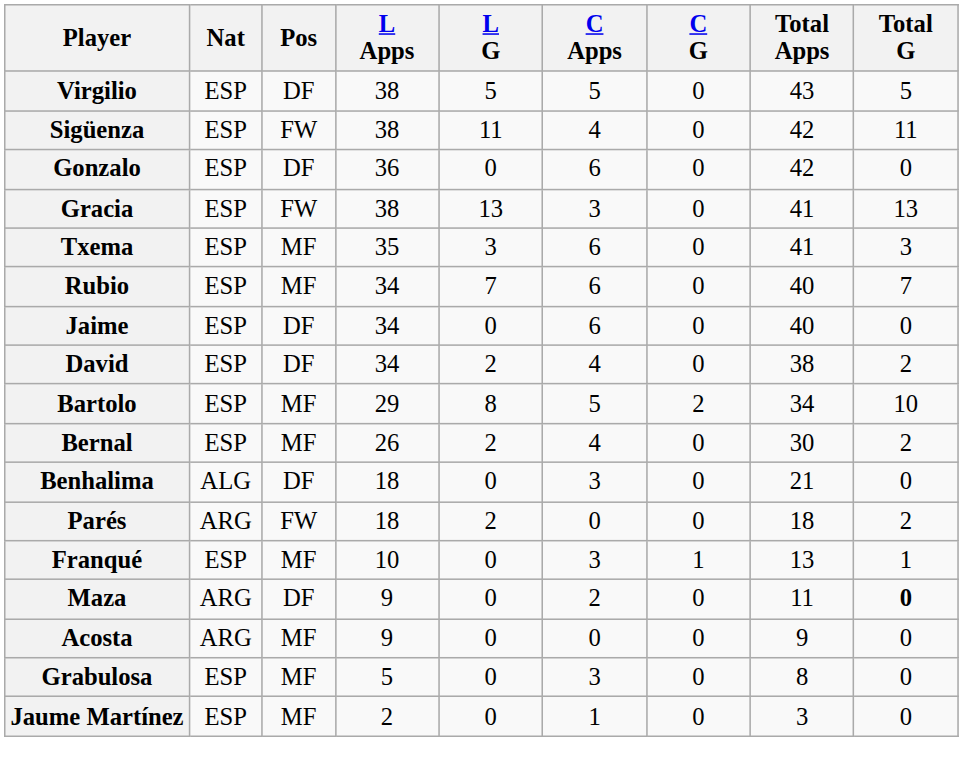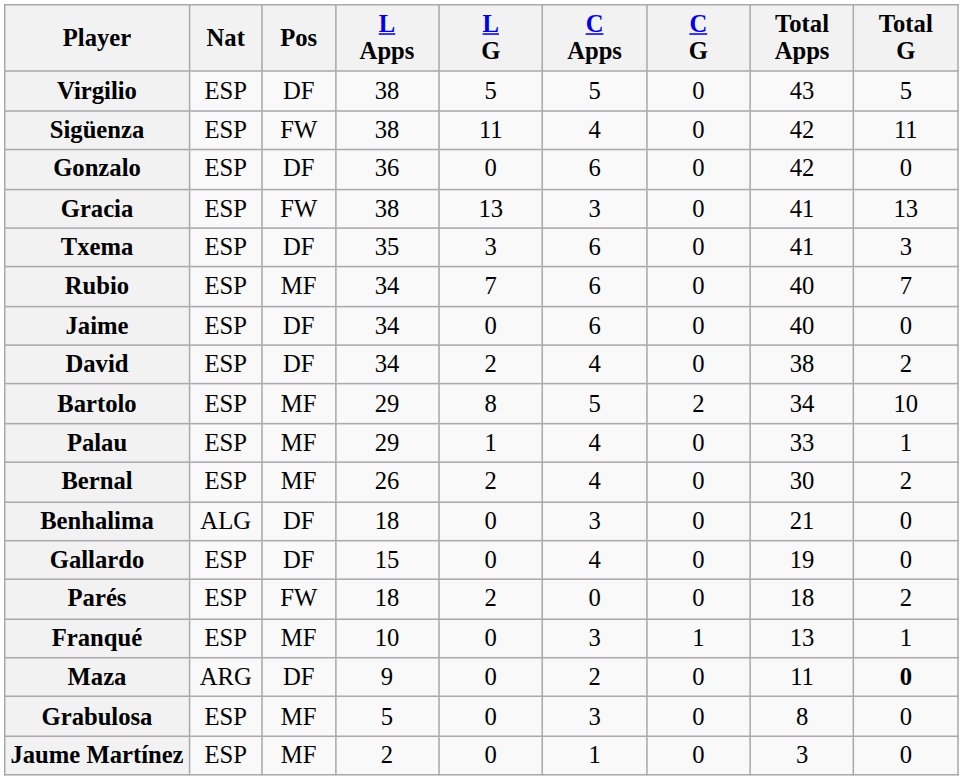Txema | Pos: MF -> DF
+ row: Palau | ESP | MF | 29 | 1 | 4 | 0 | 33 | 1
+ row: Gallardo | ESP | DF | 15 | 0 | 4 | 0 | 19 | 0
Parés | Nat: ARG -> ESP
- row: Acosta | ARG | MF | 9 | 0 | 0 | 0 | 9 | 0
